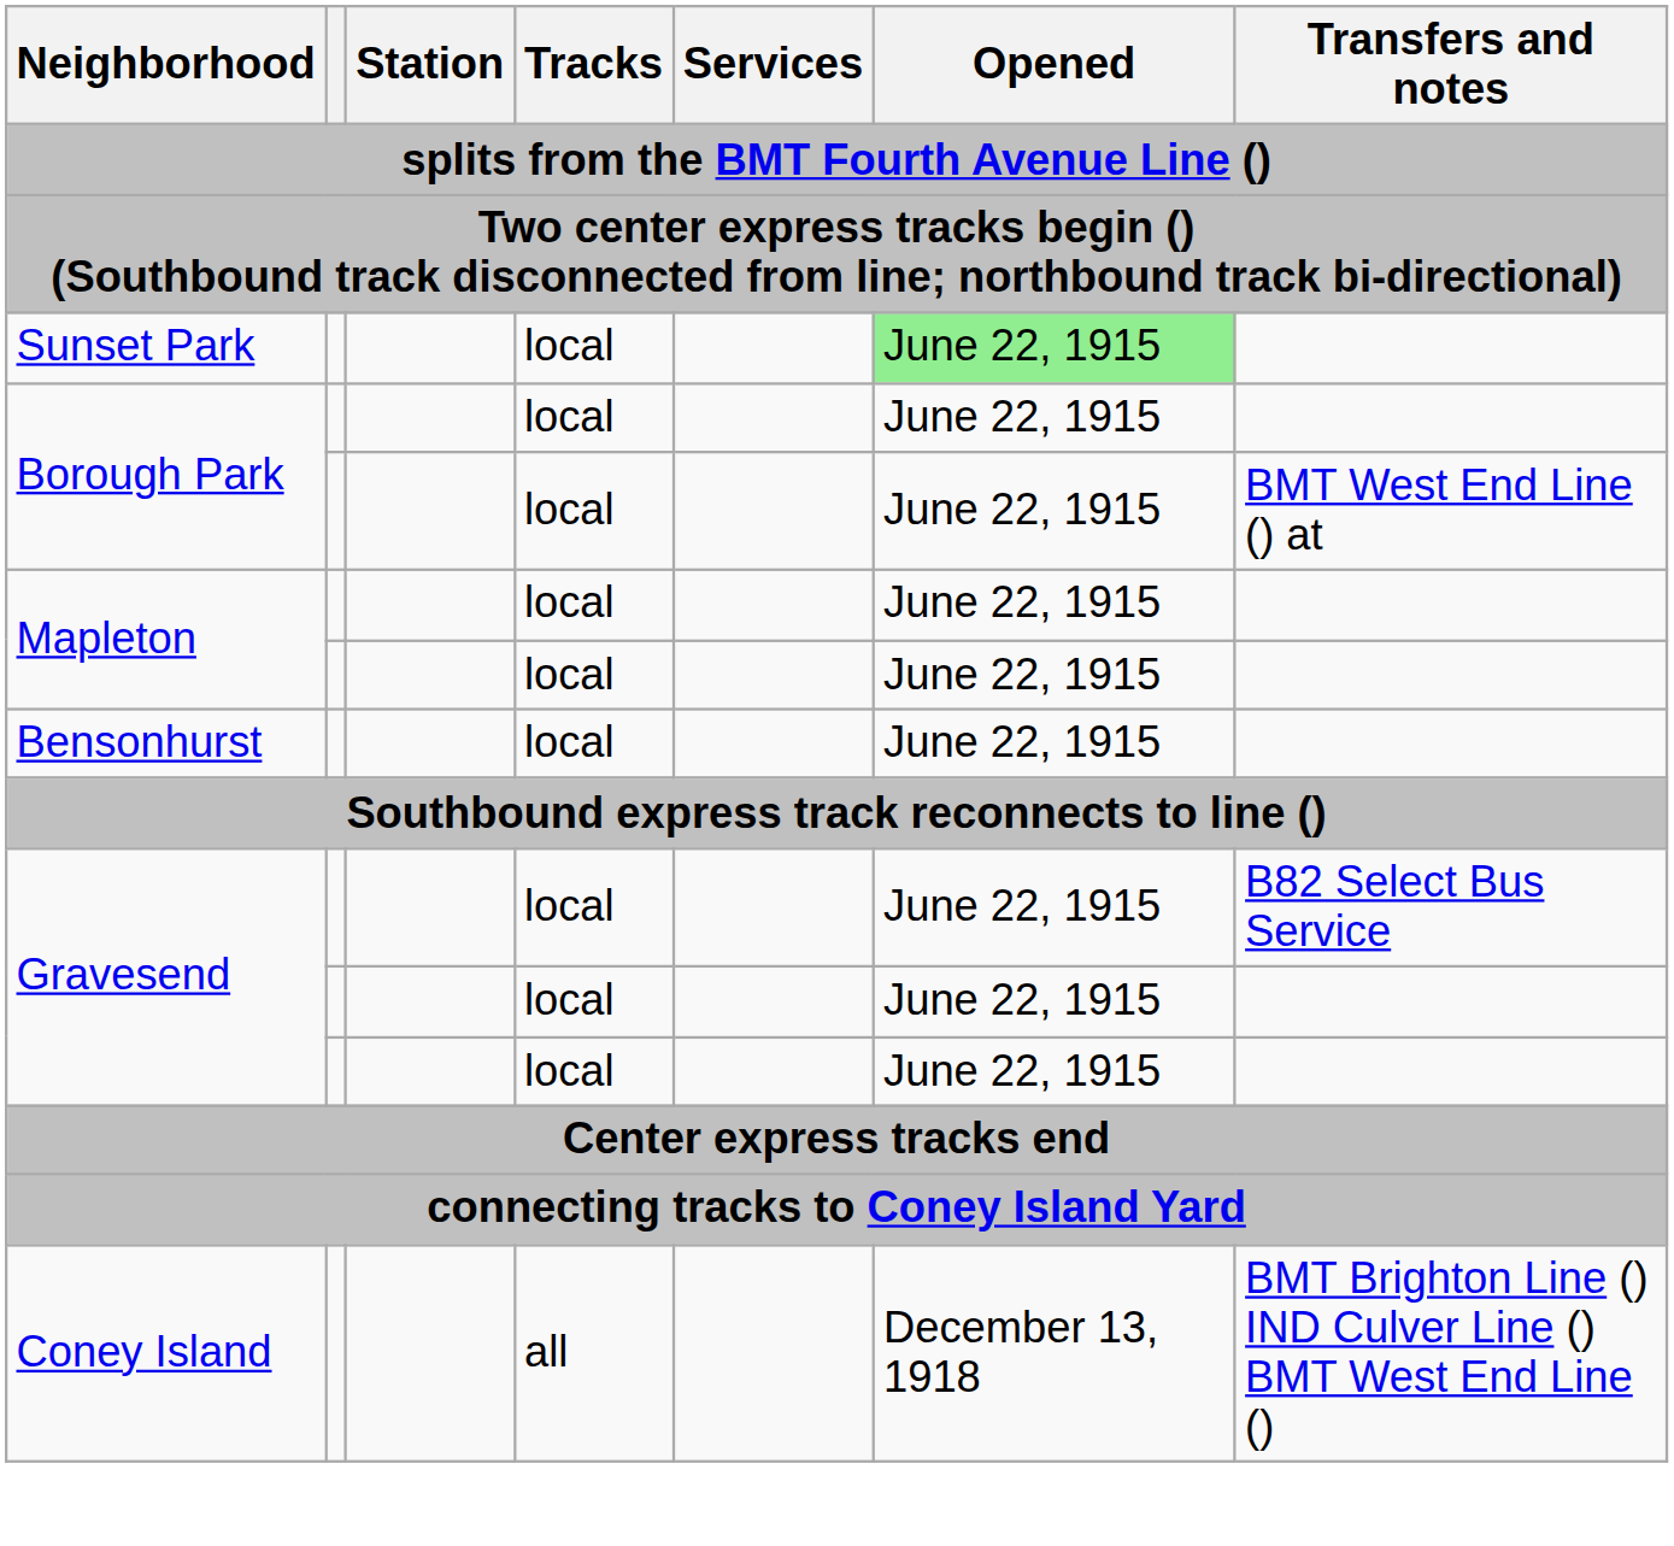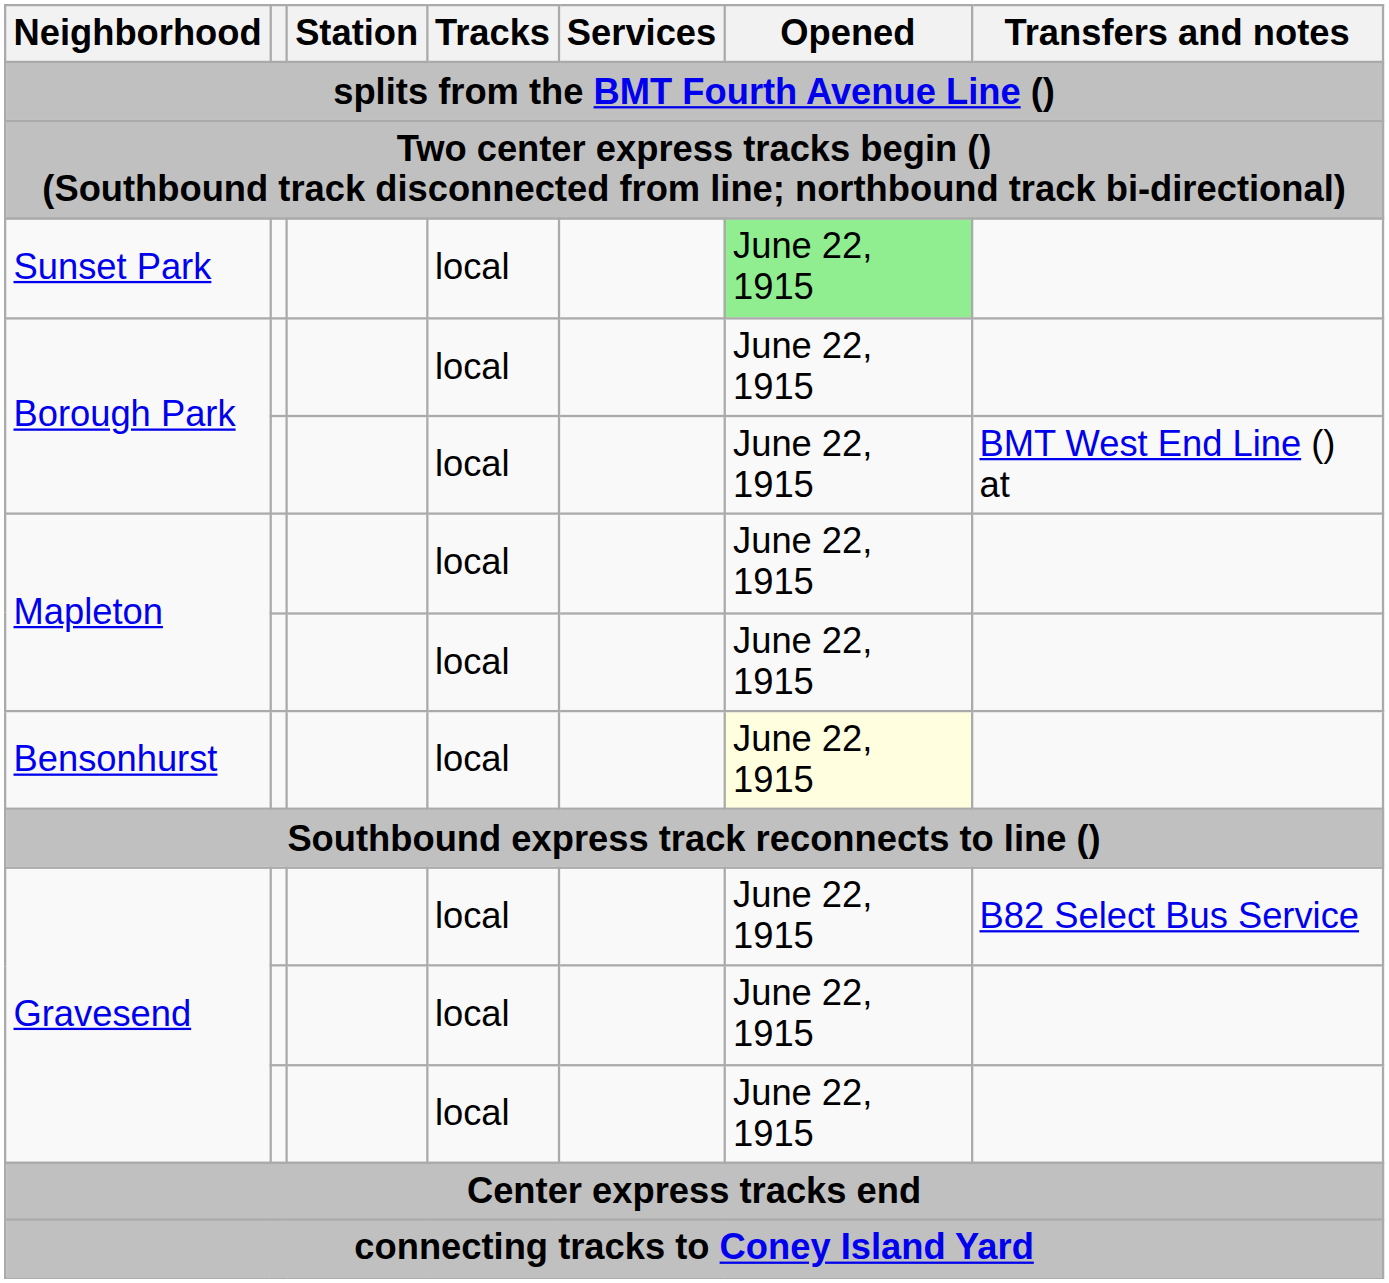Bensonhurst | Opened: no background -> lightyellow background
- row: Coney Island | all | December 13, 1918 | BMT Brighton Line () IND Culver Line () BMT West End Line ()
